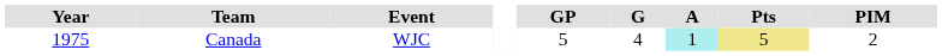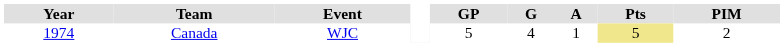Canada | Year: 1975 -> 1974
Canada | A: paleturquoise background -> no background
